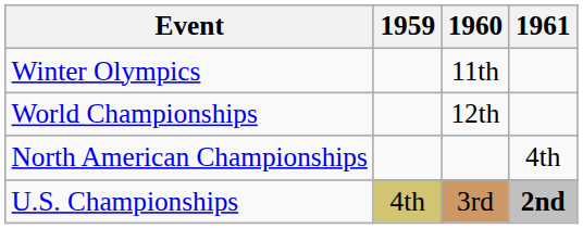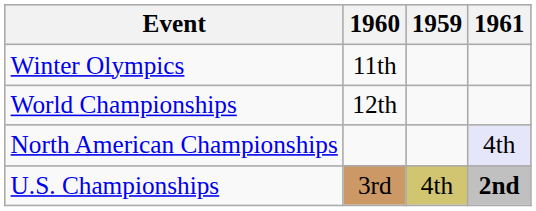columns swapped: 1959 <-> 1960
North American Championships | 1961: no background -> lavender background
